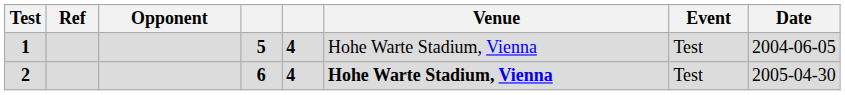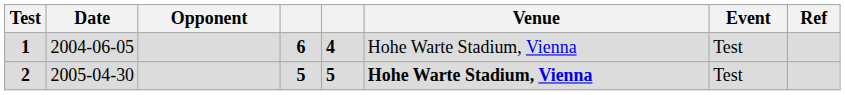columns swapped: Date <-> Ref
1 | column 4: 5 -> 6
2 | column 4: 6 -> 5
2 | column 5: 4 -> 5
